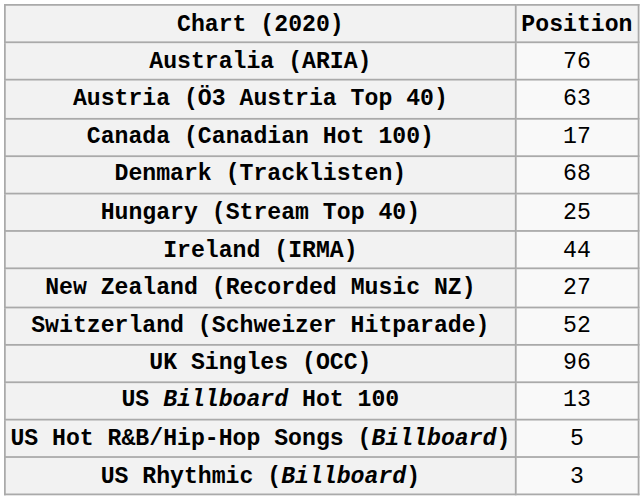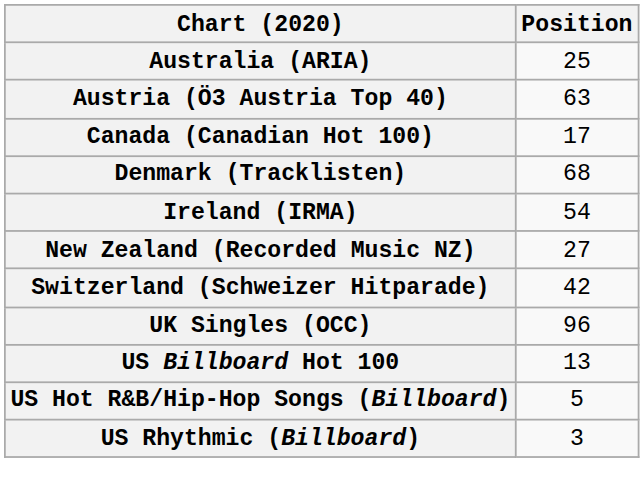Australia (ARIA) | Position: 76 -> 25
- row: Hungary (Stream Top 40) | 25
Ireland (IRMA) | Position: 44 -> 54
Switzerland (Schweizer Hitparade) | Position: 52 -> 42
